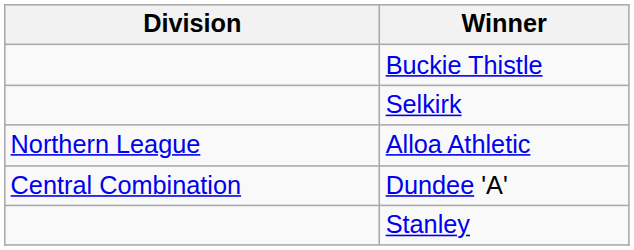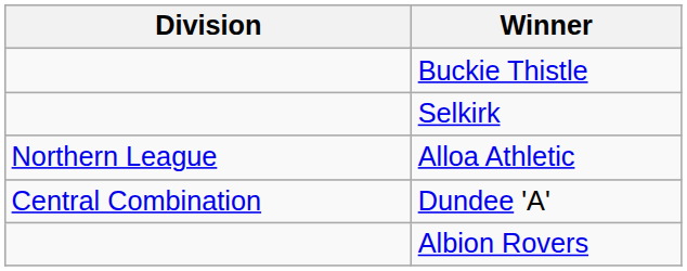- row: Stanley
+ row: Albion Rovers
